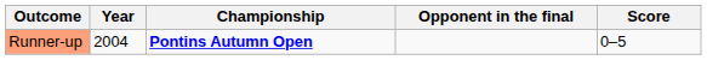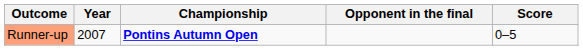Runner-up | Year: 2004 -> 2007
